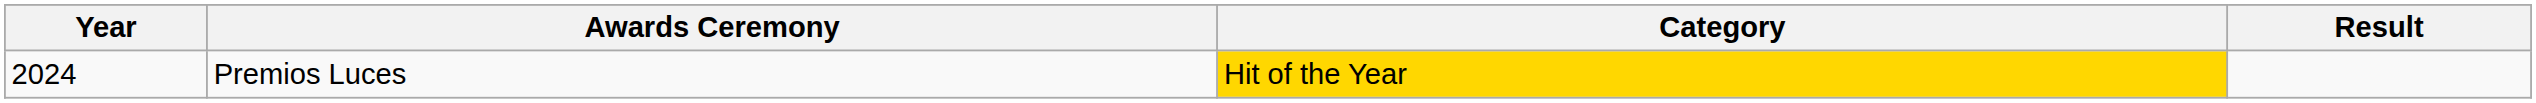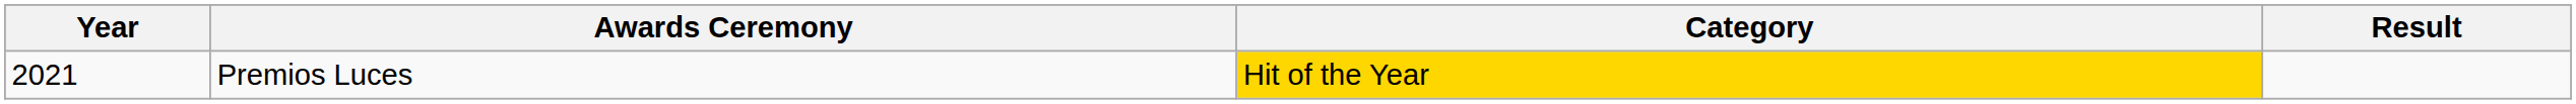Premios Luces | Year: 2024 -> 2021
